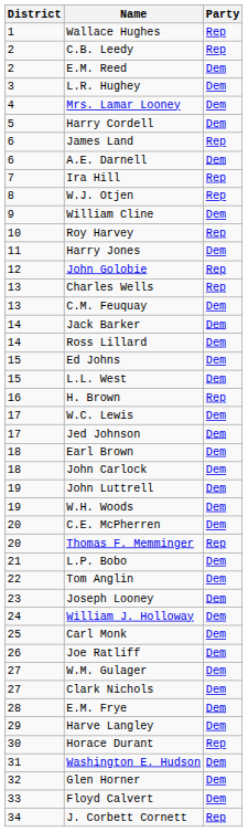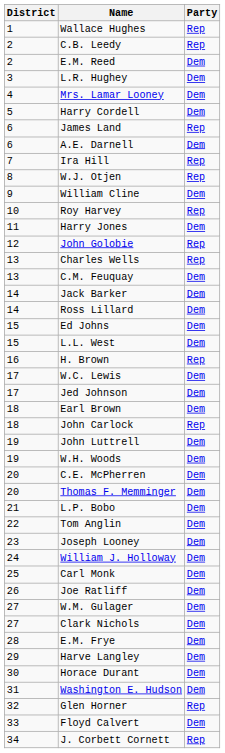John Carlock | Party: Dem -> Rep
Thomas F. Memminger | Party: Rep -> Dem
Horace Durant | Party: Rep -> Dem
Glen Horner | Party: Dem -> Rep
